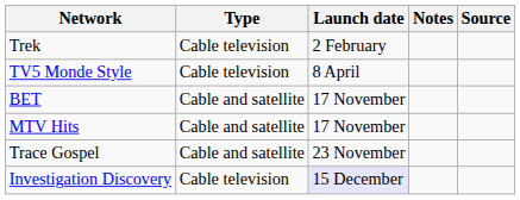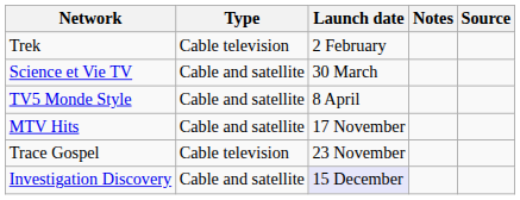+ row: Science et Vie TV | Cable and satellite | 30 March
TV5 Monde Style | Type: Cable television -> Cable and satellite
- row: BET | Cable and satellite | 17 November
Trace Gospel | Type: Cable and satellite -> Cable television
Investigation Discovery | Type: Cable television -> Cable and satellite
